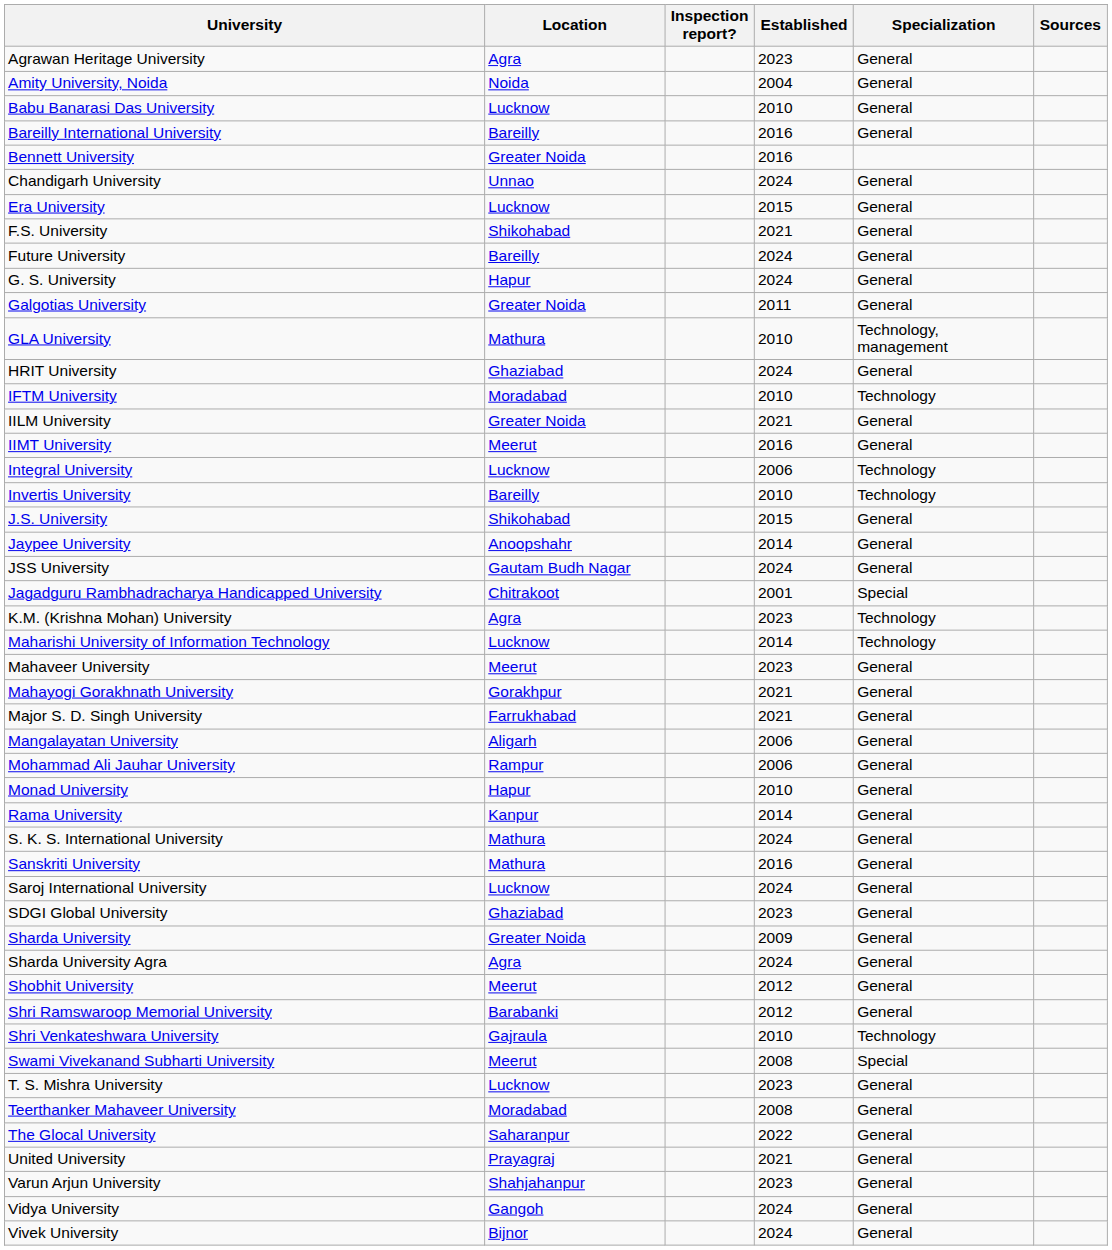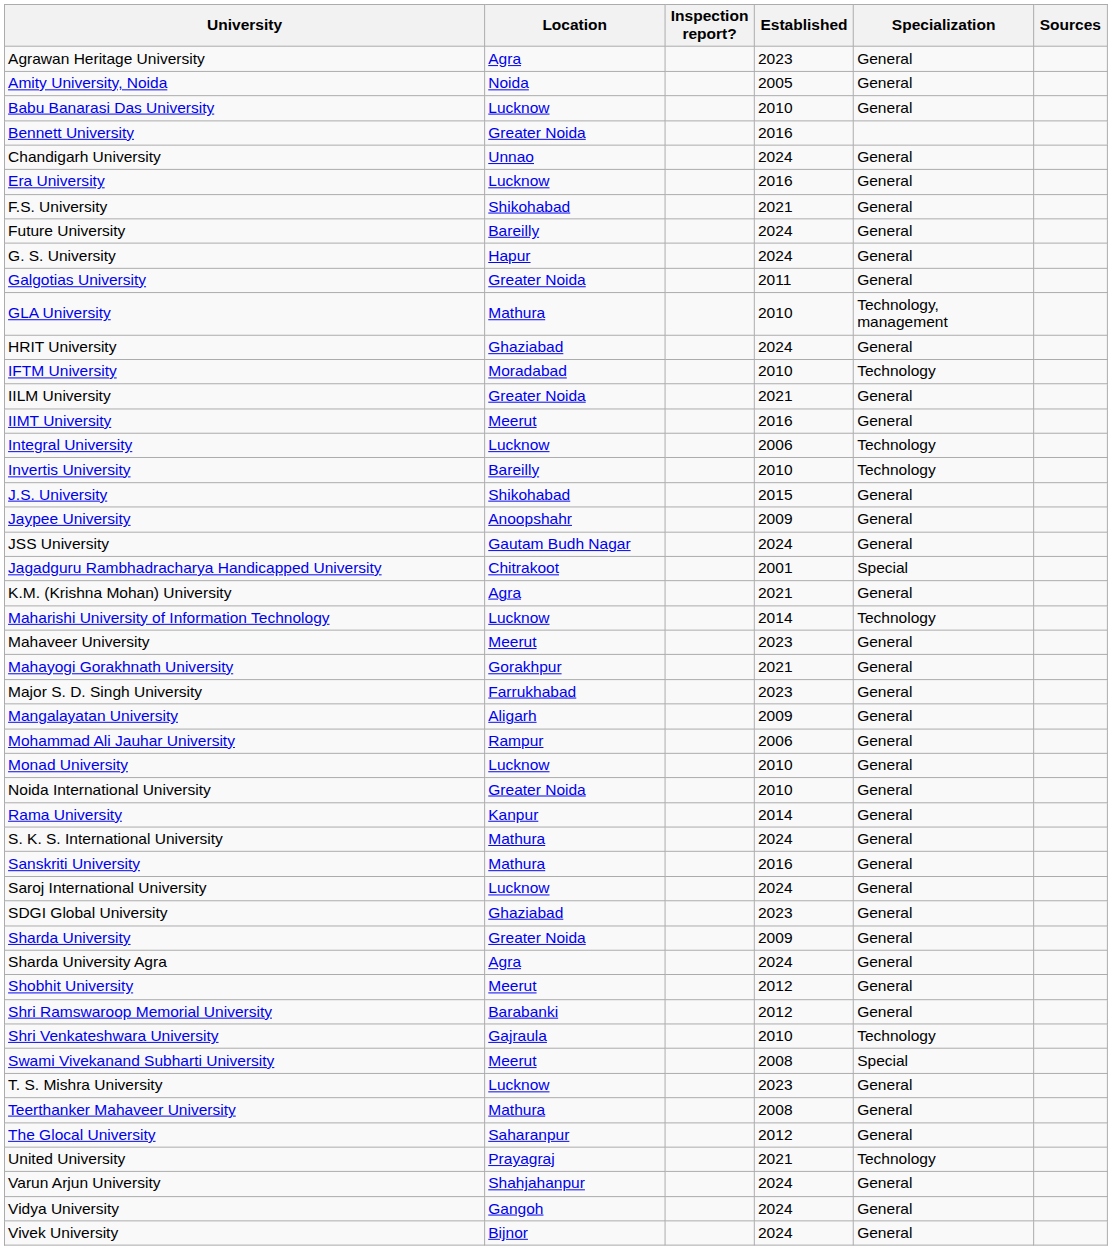Amity University, Noida | Established: 2004 -> 2005
- row: Bareilly International University | Bareilly | 2016 | General
Era University | Established: 2015 -> 2016
Jaypee University | Established: 2014 -> 2009
K.M. (Krishna Mohan) University | Established: 2023 -> 2021
K.M. (Krishna Mohan) University | Specialization: Technology -> General
Major S. D. Singh University | Established: 2021 -> 2023
Mangalayatan University | Established: 2006 -> 2009
Monad University | Location: Hapur -> Lucknow
+ row: Noida International University | Greater Noida | 2010 | General
Teerthanker Mahaveer University | Location: Moradabad -> Mathura
The Glocal University | Established: 2022 -> 2012
United University | Specialization: General -> Technology
Varun Arjun University | Established: 2023 -> 2024
